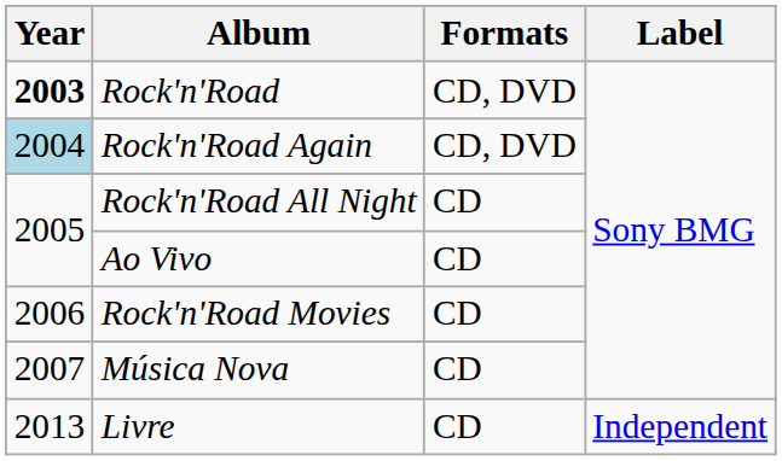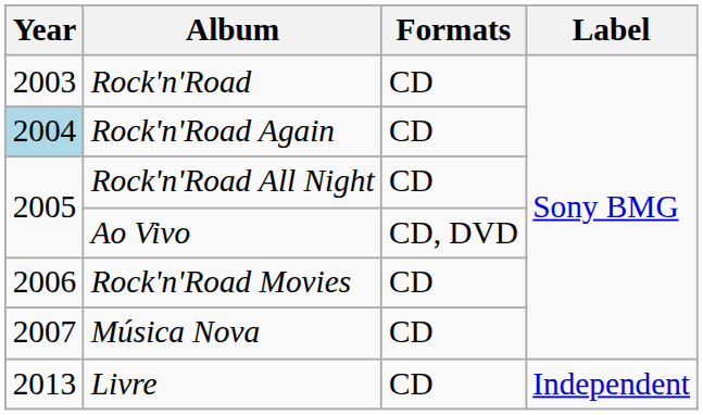Rock'n'Road | Year: bold -> normal
Rock'n'Road | Formats: CD, DVD -> CD
Rock'n'Road Again | Formats: CD, DVD -> CD
Ao Vivo | Formats: CD -> CD, DVD
